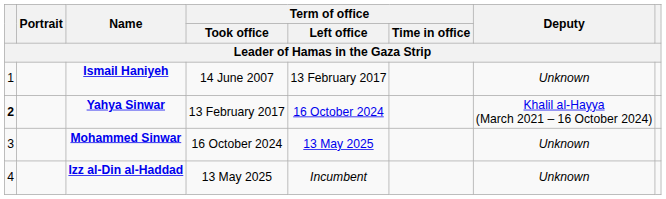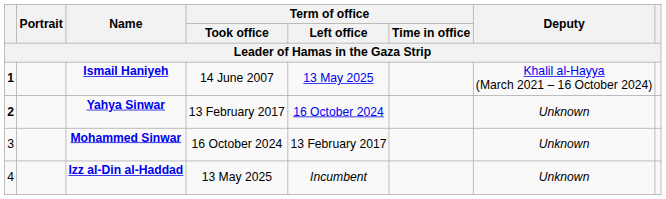Ismail Haniyeh | column 1: normal -> bold
Ismail Haniyeh | Term of office / Left office: 13 February 2017 -> 13 May 2025
Ismail Haniyeh | Deputy: Unknown -> Khalil al-Hayya (March 2021 – 16 October 2024)
Yahya Sinwar | Deputy: Khalil al-Hayya (March 2021 – 16 October 2024) -> Unknown
Mohammed Sinwar | Term of office / Left office: 13 May 2025 -> 13 February 2017
